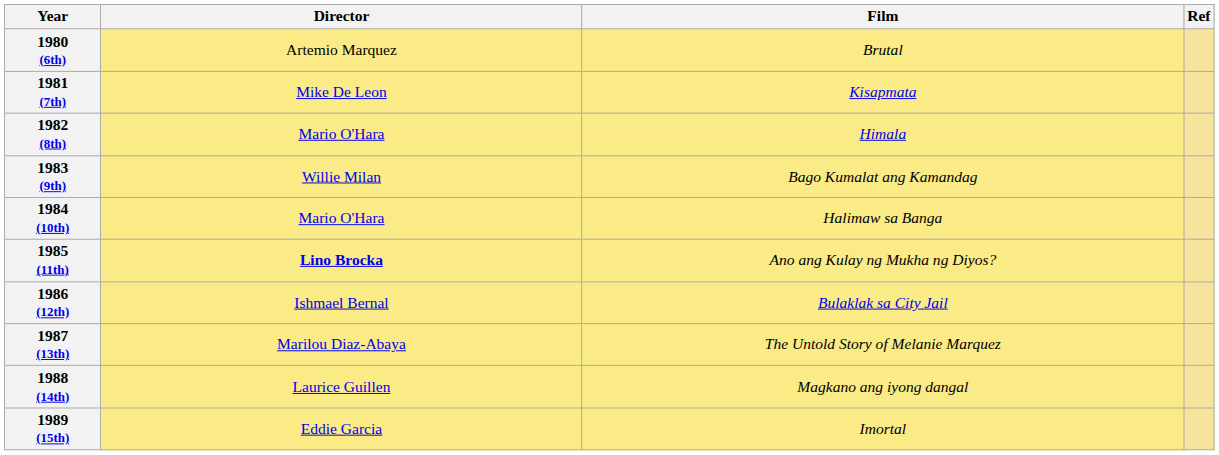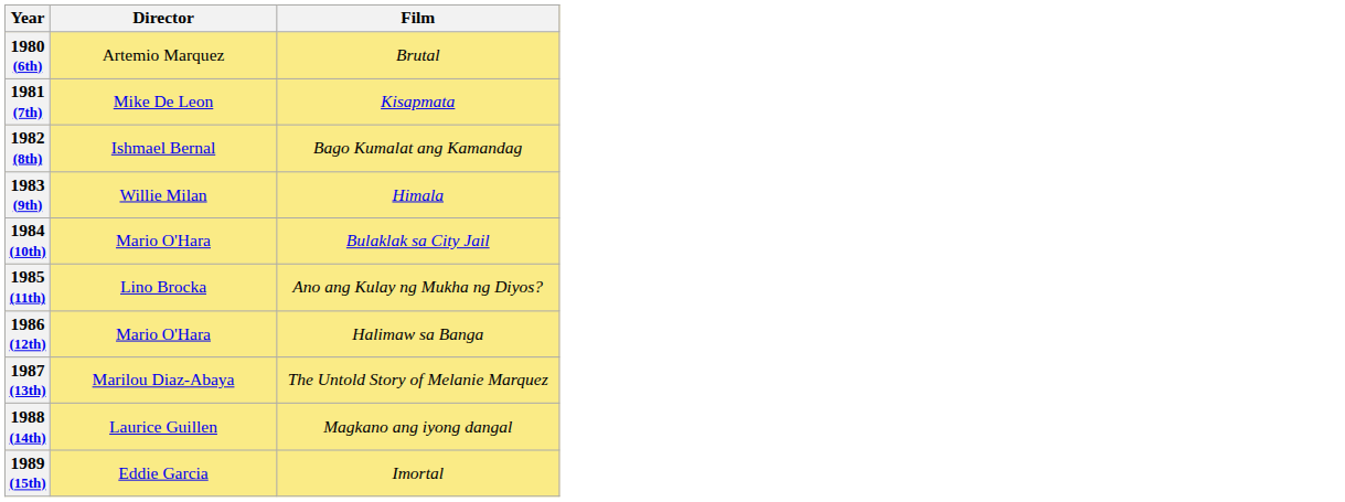- column: Ref
1982 (8th) | Director: Mario O'Hara -> Ishmael Bernal
1982 (8th) | Film: Himala -> Bago Kumalat ang Kamandag
1983 (9th) | Film: Bago Kumalat ang Kamandag -> Himala
1984 (10th) | Film: Halimaw sa Banga -> Bulaklak sa City Jail
1985 (11th) | Director: bold -> normal
1986 (12th) | Director: Ishmael Bernal -> Mario O'Hara
1986 (12th) | Film: Bulaklak sa City Jail -> Halimaw sa Banga
